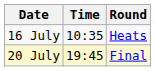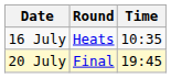columns swapped: Time <-> Round
